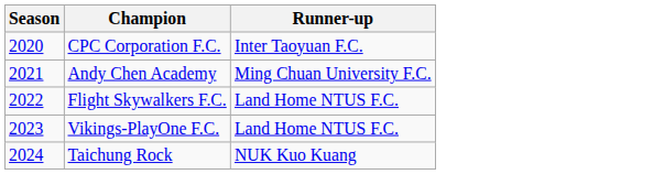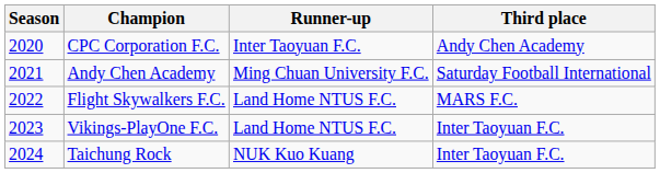+ column: Third place | Andy Chen Academy | Saturday Football International | MARS F.C. | Inter Taoyuan F.C. | Inter Taoyuan F.C.
